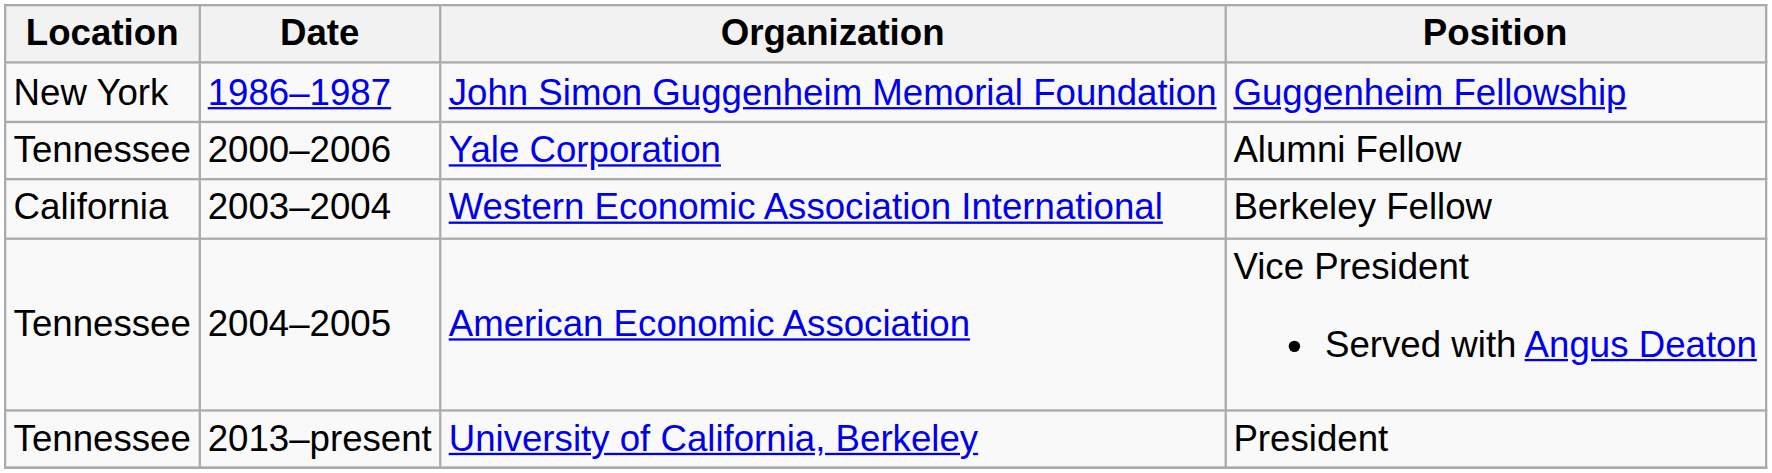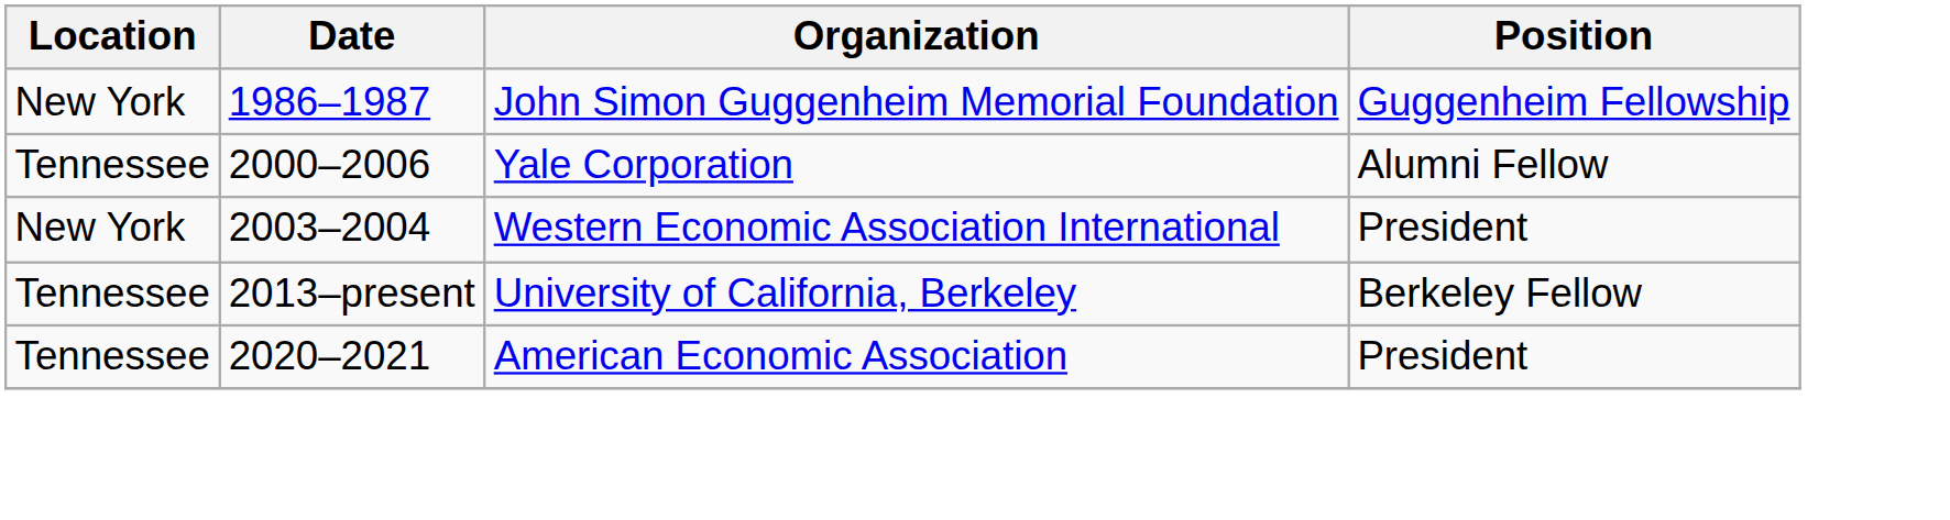2003–2004 | Location: California -> New York
2003–2004 | Position: Berkeley Fellow -> President
- row: Tennessee | 2004–2005 | American Economic Association | Vice President Served with Angus Deaton
2013–present | Position: President -> Berkeley Fellow
+ row: Tennessee | 2020–2021 | American Economic Association | President
